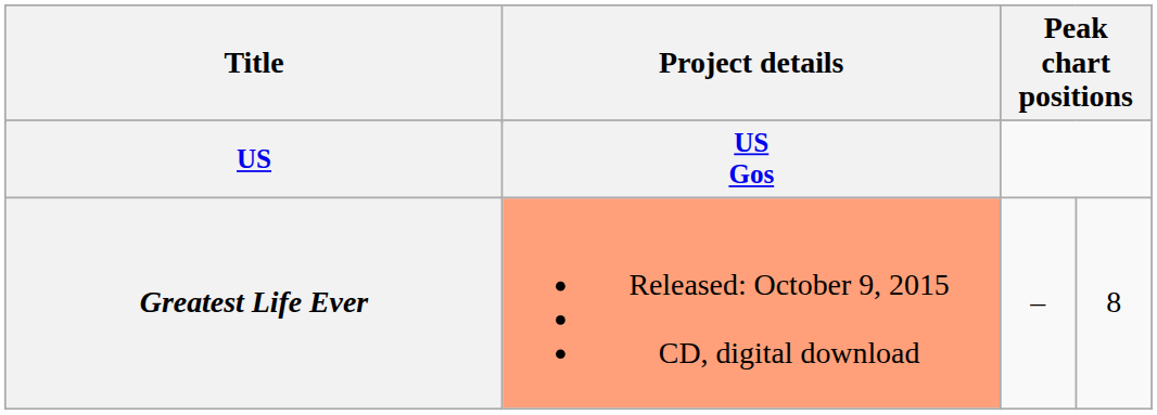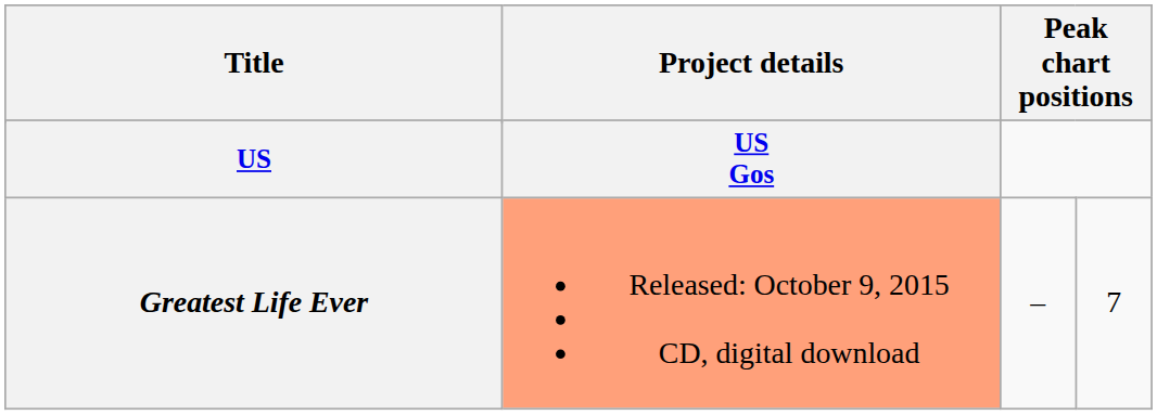Greatest Life Ever | column 4: 8 -> 7
